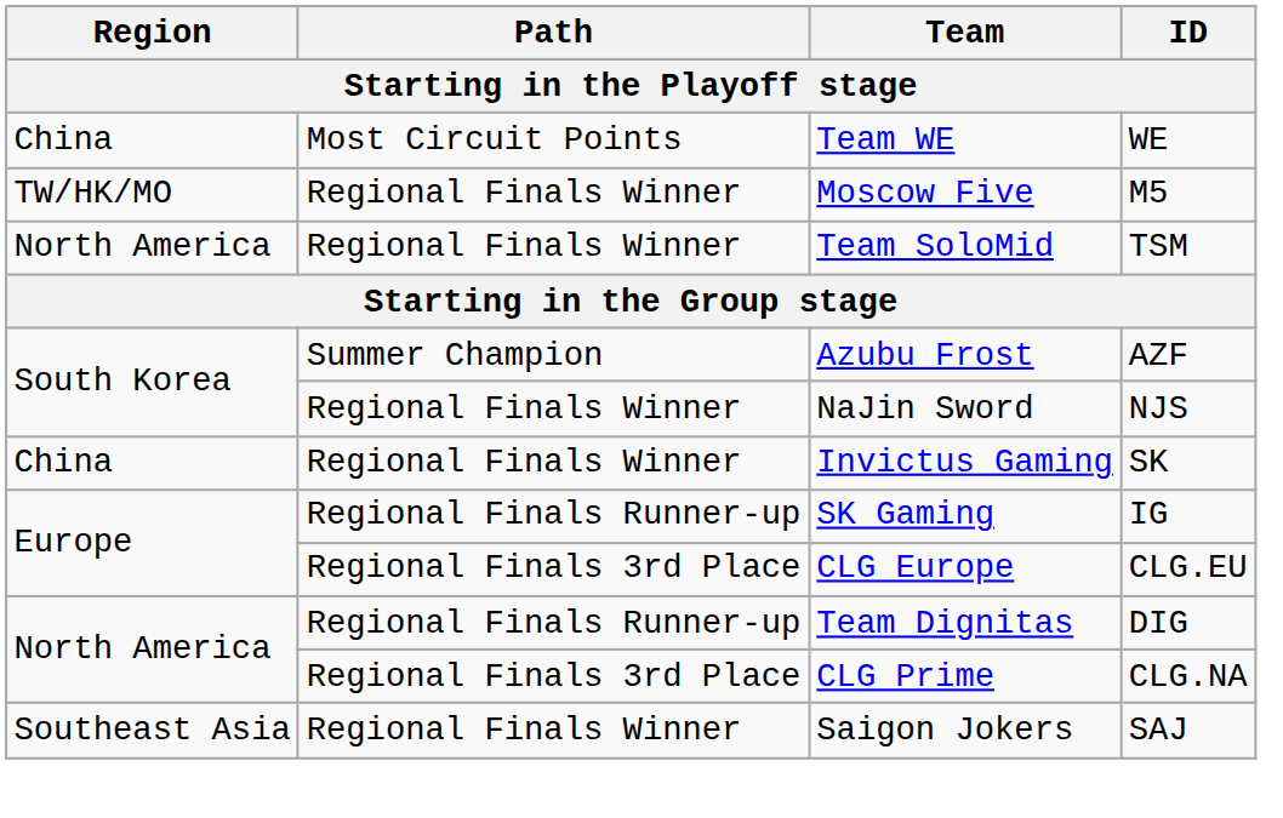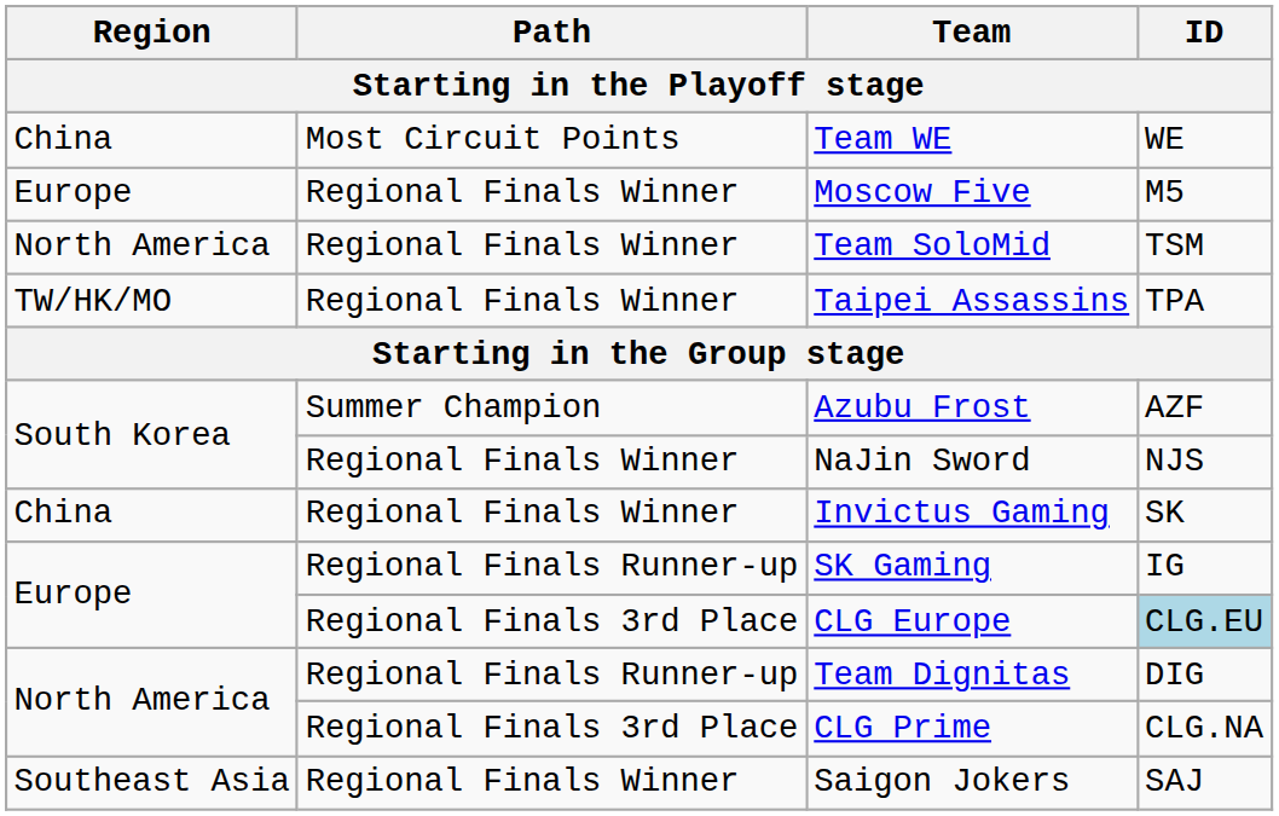Moscow Five | Region: TW/HK/MO -> Europe
+ row: TW/HK/MO | Regional Finals Winner | Taipei Assassins | TPA
CLG Europe | ID: no background -> lightblue background
